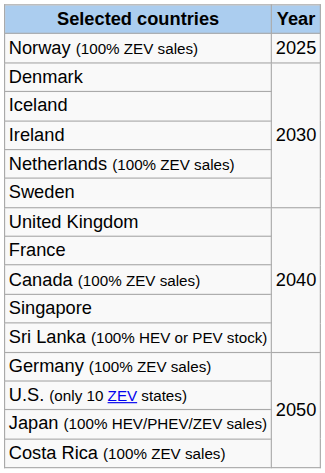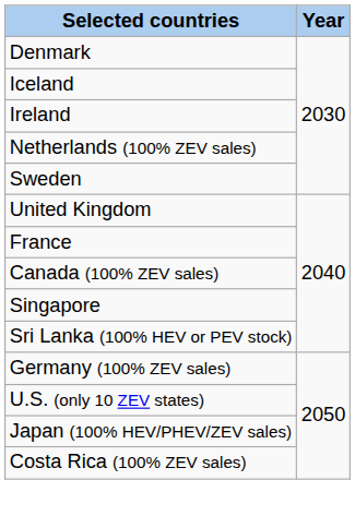- row: Norway (100% ZEV sales) | 2025
